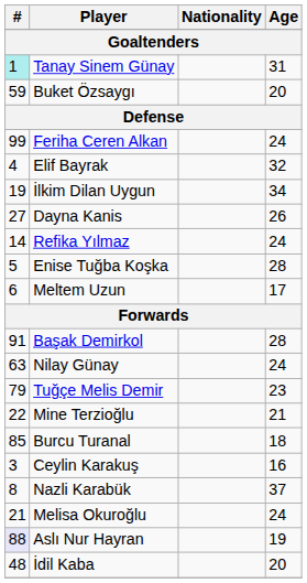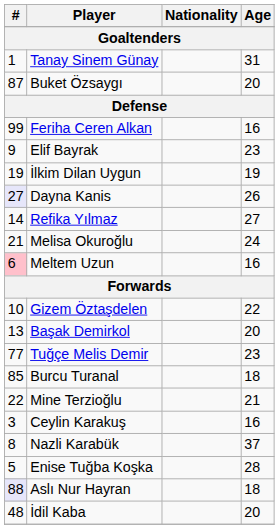Tanay Sinem Günay | #: paleturquoise background -> no background
Buket Özsaygı | #: 59 -> 87
Feriha Ceren Alkan | Age: 24 -> 16
Elif Bayrak | #: 4 -> 9
Elif Bayrak | Age: 32 -> 23
İlkim Dilan Uygun | Age: 34 -> 19
Dayna Kanis | #: no background -> lavender background
Refika Yılmaz | Age: 24 -> 27
rows swapped: Melisa Okuroğlu <-> Enise Tuğba Koşka
Meltem Uzun | #: no background -> pink background
Meltem Uzun | Age: 17 -> 16
+ row: 10 | Gizem Öztaşdelen | 22
Başak Demirkol | #: 91 -> 13
Başak Demirkol | Age: 28 -> 20
- row: 63 | Nilay Günay | 24
Tuğçe Melis Demir | #: 79 -> 77
rows swapped: Burcu Turanal <-> Mine Terzioğlu
Aslı Nur Hayran | Age: 19 -> 18
